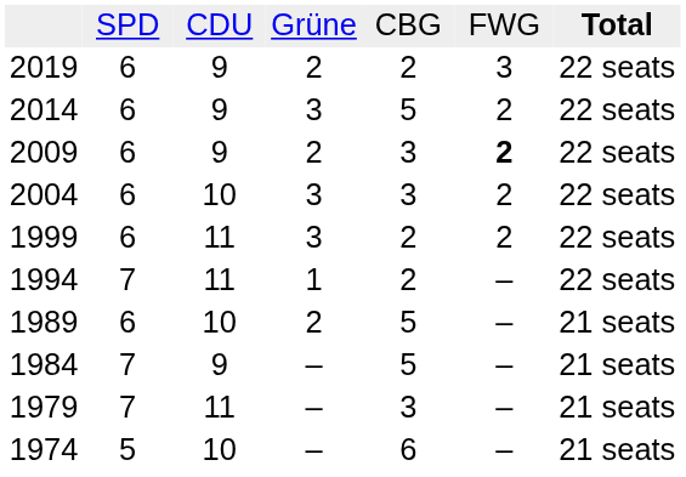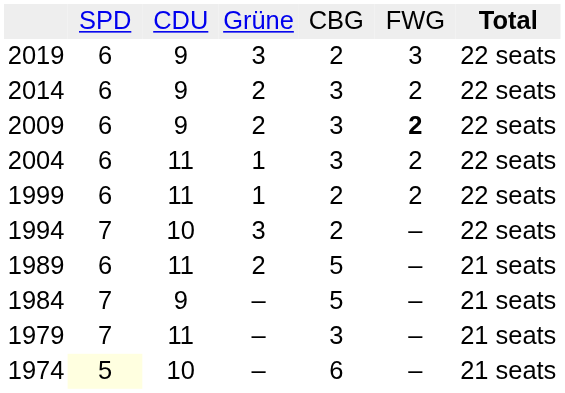2019 | column 4: 2 -> 3
2014 | column 4: 3 -> 2
2014 | column 5: 5 -> 3
2004 | column 3: 10 -> 11
2004 | column 4: 3 -> 1
1999 | column 4: 3 -> 1
1994 | column 3: 11 -> 10
1994 | column 4: 1 -> 3
1989 | column 3: 10 -> 11
1974 | column 2: no background -> lightyellow background
